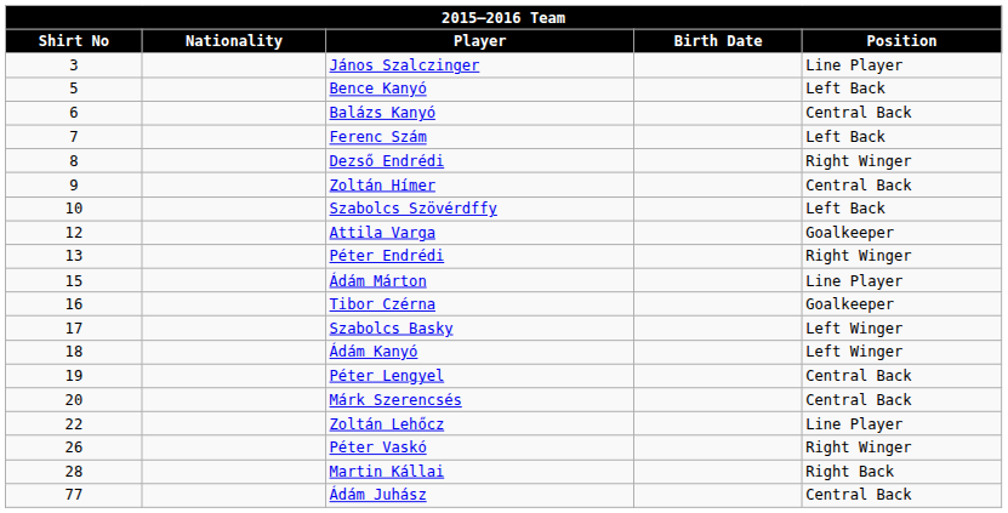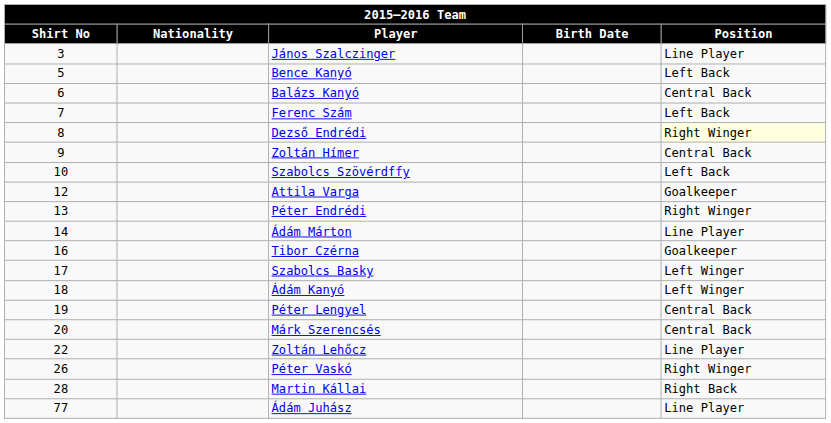Dezső Endrédi | Position: no background -> lightyellow background
Ádám Márton | Shirt No: 15 -> 14
Ádám Juhász | Position: Central Back -> Line Player
